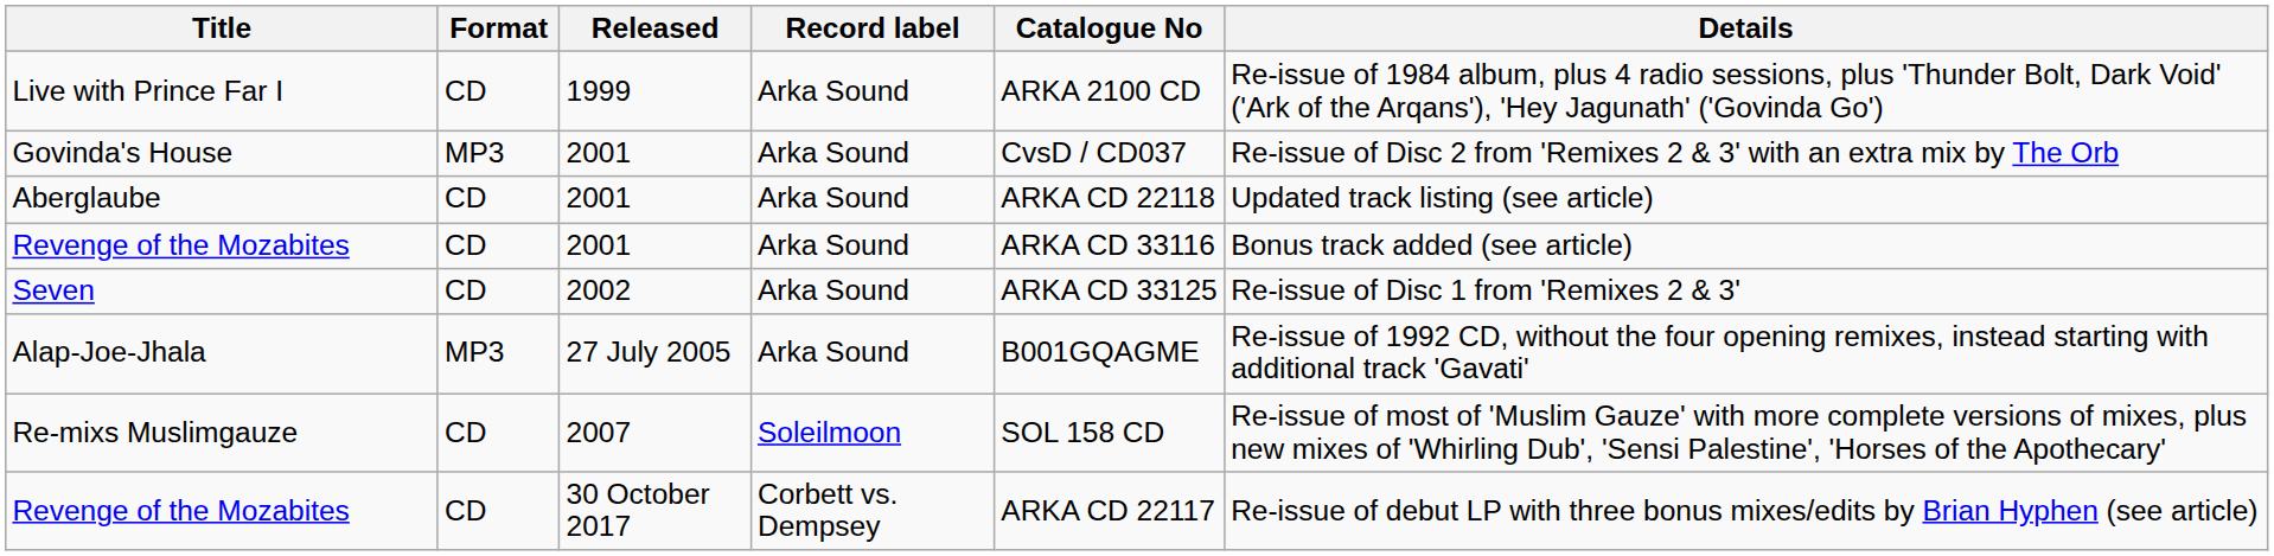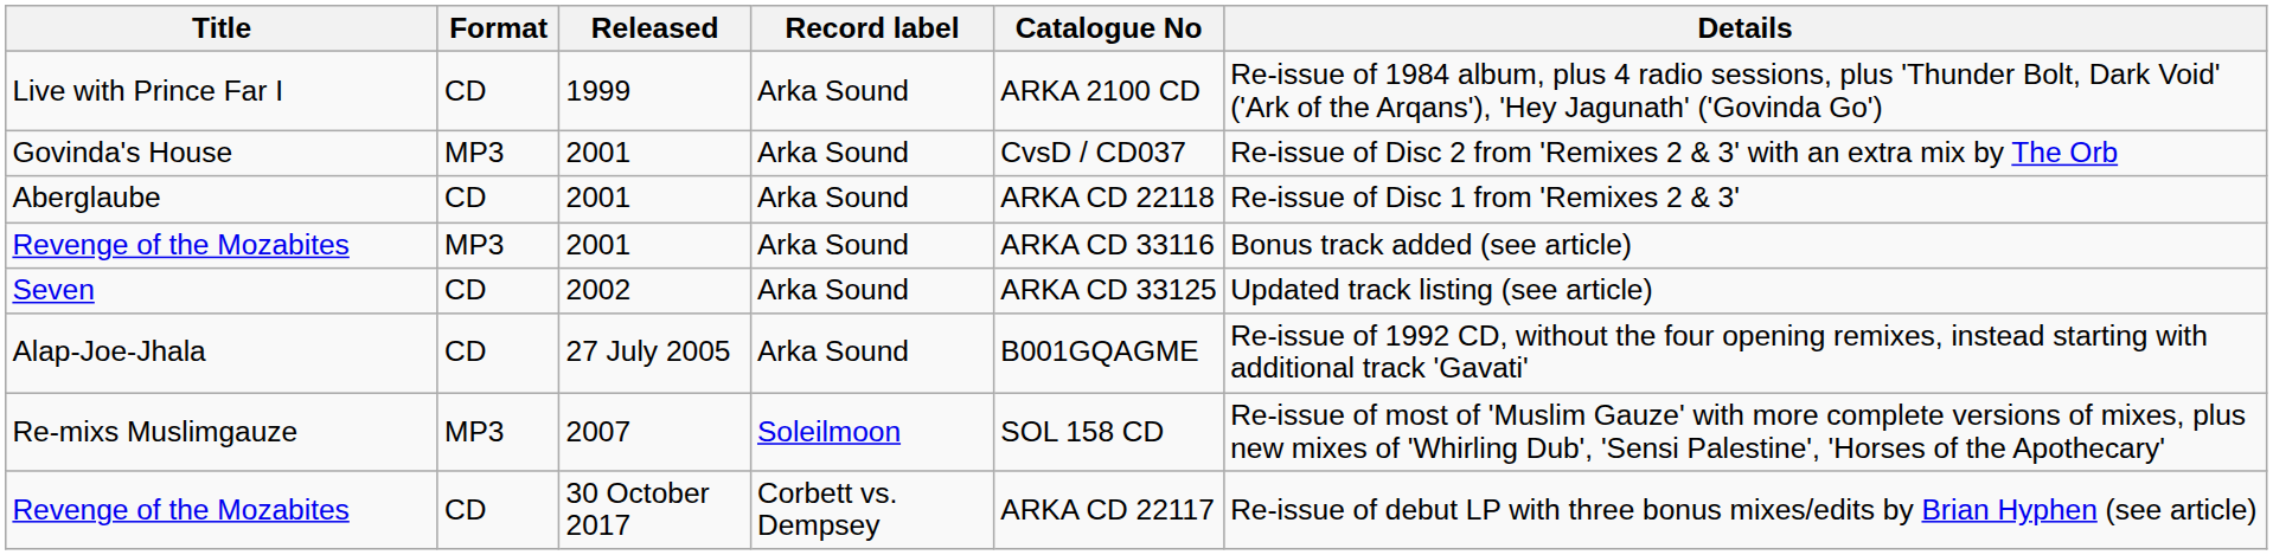Aberglaube | Details: Updated track listing (see article) -> Re-issue of Disc 1 from 'Remixes 2 & 3'
Revenge of the Mozabites / 2001 | Format: CD -> MP3
Seven | Details: Re-issue of Disc 1 from 'Remixes 2 & 3' -> Updated track listing (see article)
Alap-Joe-Jhala | Format: MP3 -> CD
Re-mixs Muslimgauze | Format: CD -> MP3
